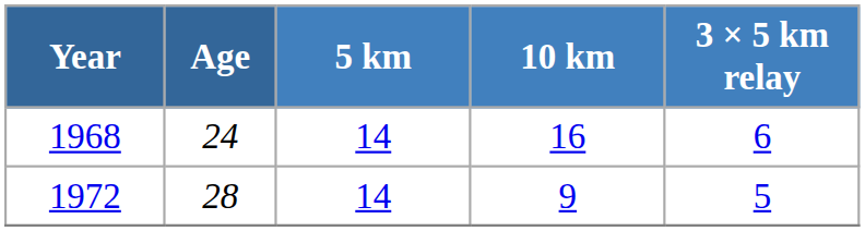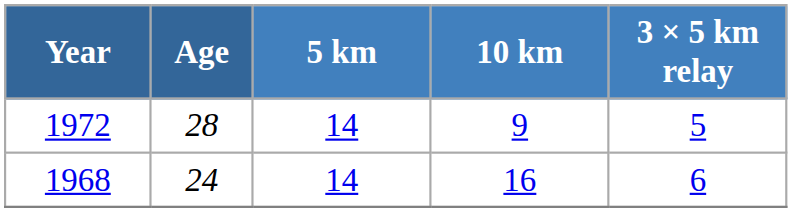rows swapped: 1968 <-> 1972
